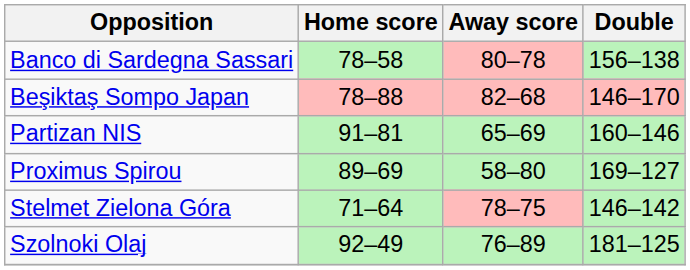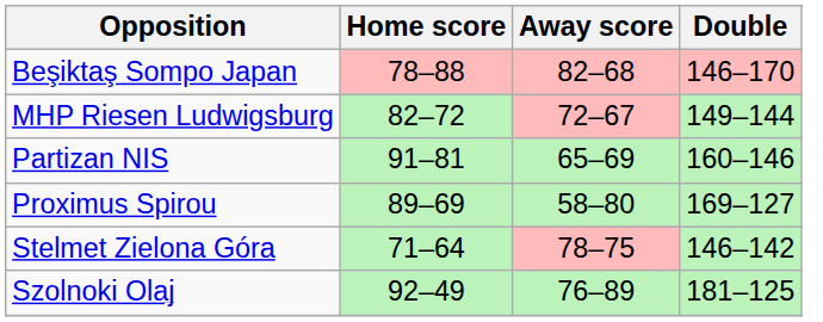- row: Banco di Sardegna Sassari | 78–58 | 80–78 | 156–138
+ row: MHP Riesen Ludwigsburg | 82–72 | 72–67 | 149–144
